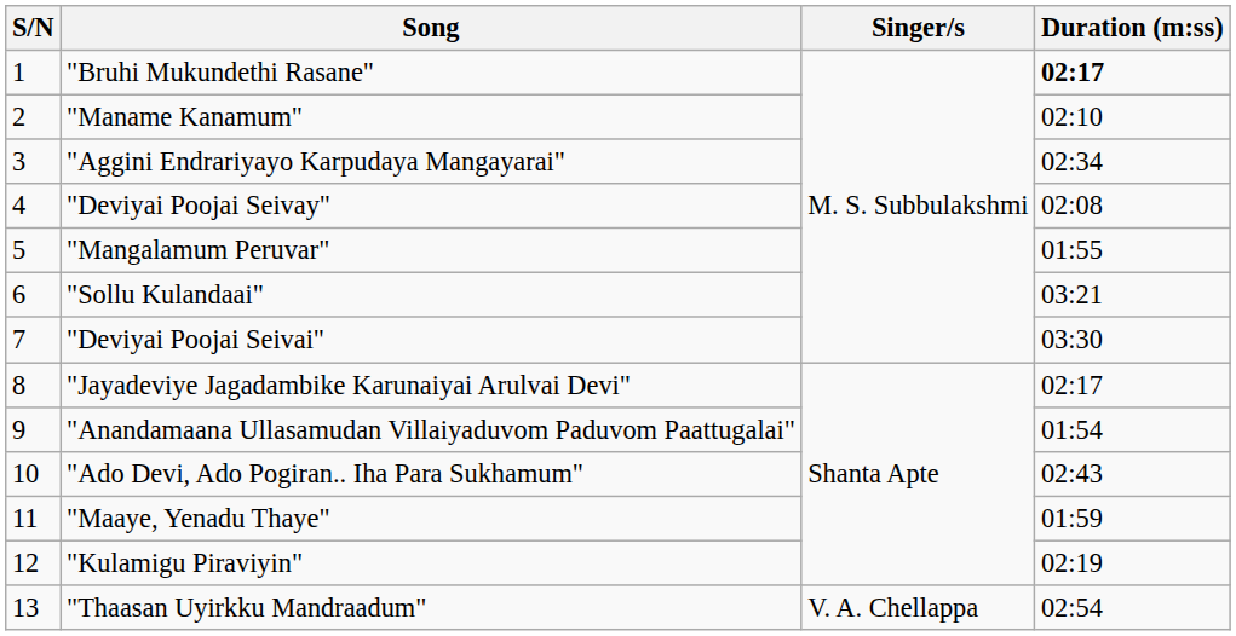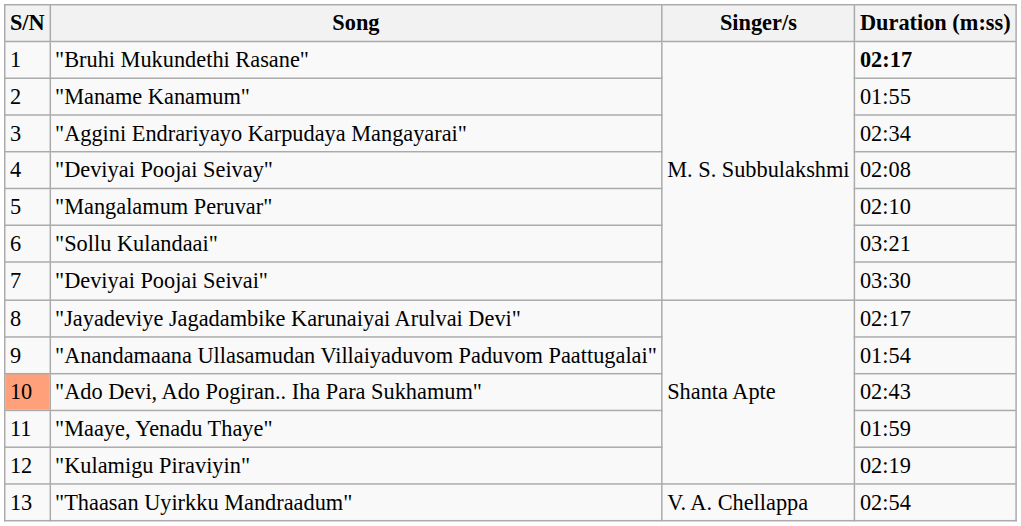"Maname Kanamum" | Duration (m:ss): 02:10 -> 01:55
"Mangalamum Peruvar" | Duration (m:ss): 01:55 -> 02:10
"Ado Devi, Ado Pogiran.. Iha Para Sukhamum" | S/N: no background -> lightsalmon background
